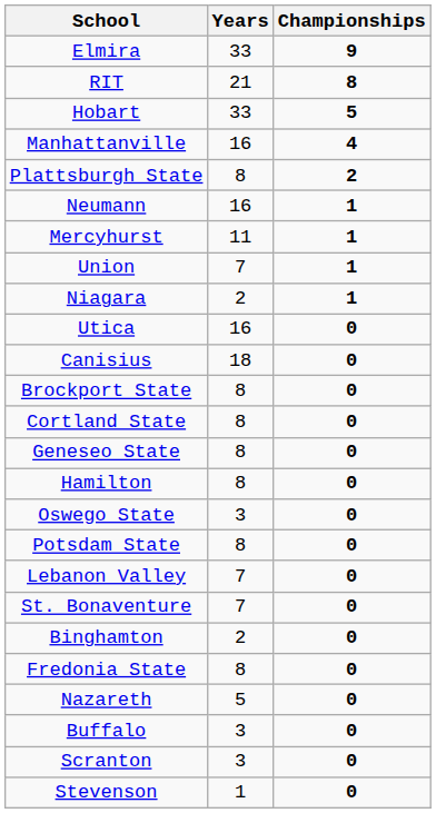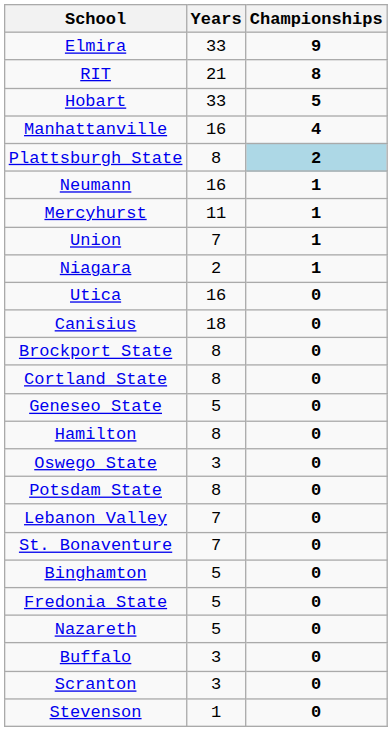Plattsburgh State | Championships: no background -> lightblue background
Geneseo State | Years: 8 -> 5
Binghamton | Years: 2 -> 5
Fredonia State | Years: 8 -> 5
